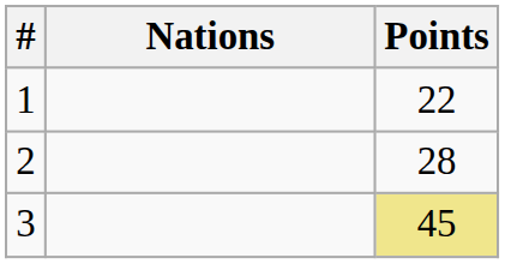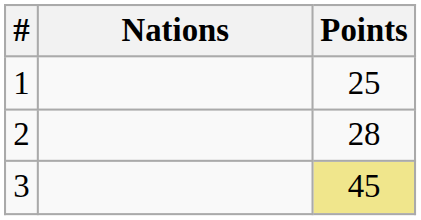1 | Points: 22 -> 25
